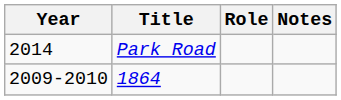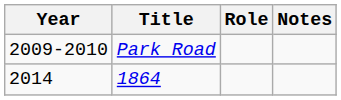Park Road | Year: 2014 -> 2009-2010
1864 | Year: 2009-2010 -> 2014
